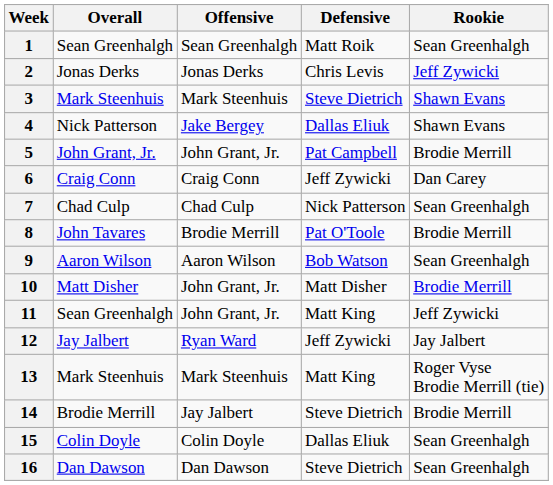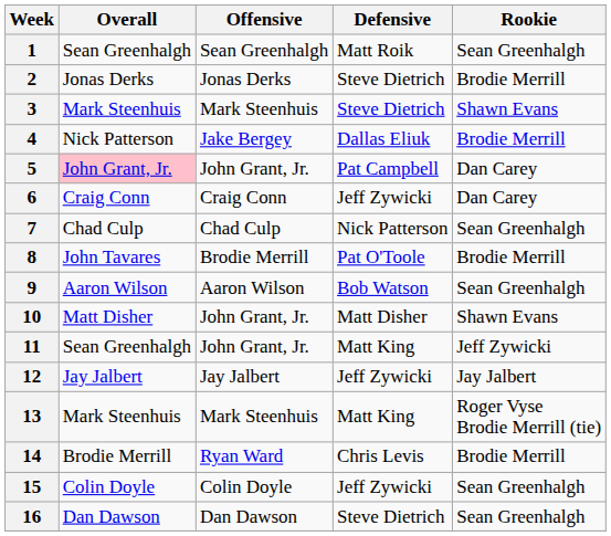2 | Defensive: Chris Levis -> Steve Dietrich
2 | Rookie: Jeff Zywicki -> Brodie Merrill
4 | Rookie: Shawn Evans -> Brodie Merrill
5 | Overall: no background -> pink background
5 | Rookie: Brodie Merrill -> Dan Carey
10 | Rookie: Brodie Merrill -> Shawn Evans
12 | Offensive: Ryan Ward -> Jay Jalbert
14 | Offensive: Jay Jalbert -> Ryan Ward
14 | Defensive: Steve Dietrich -> Chris Levis
15 | Defensive: Dallas Eliuk -> Jeff Zywicki
